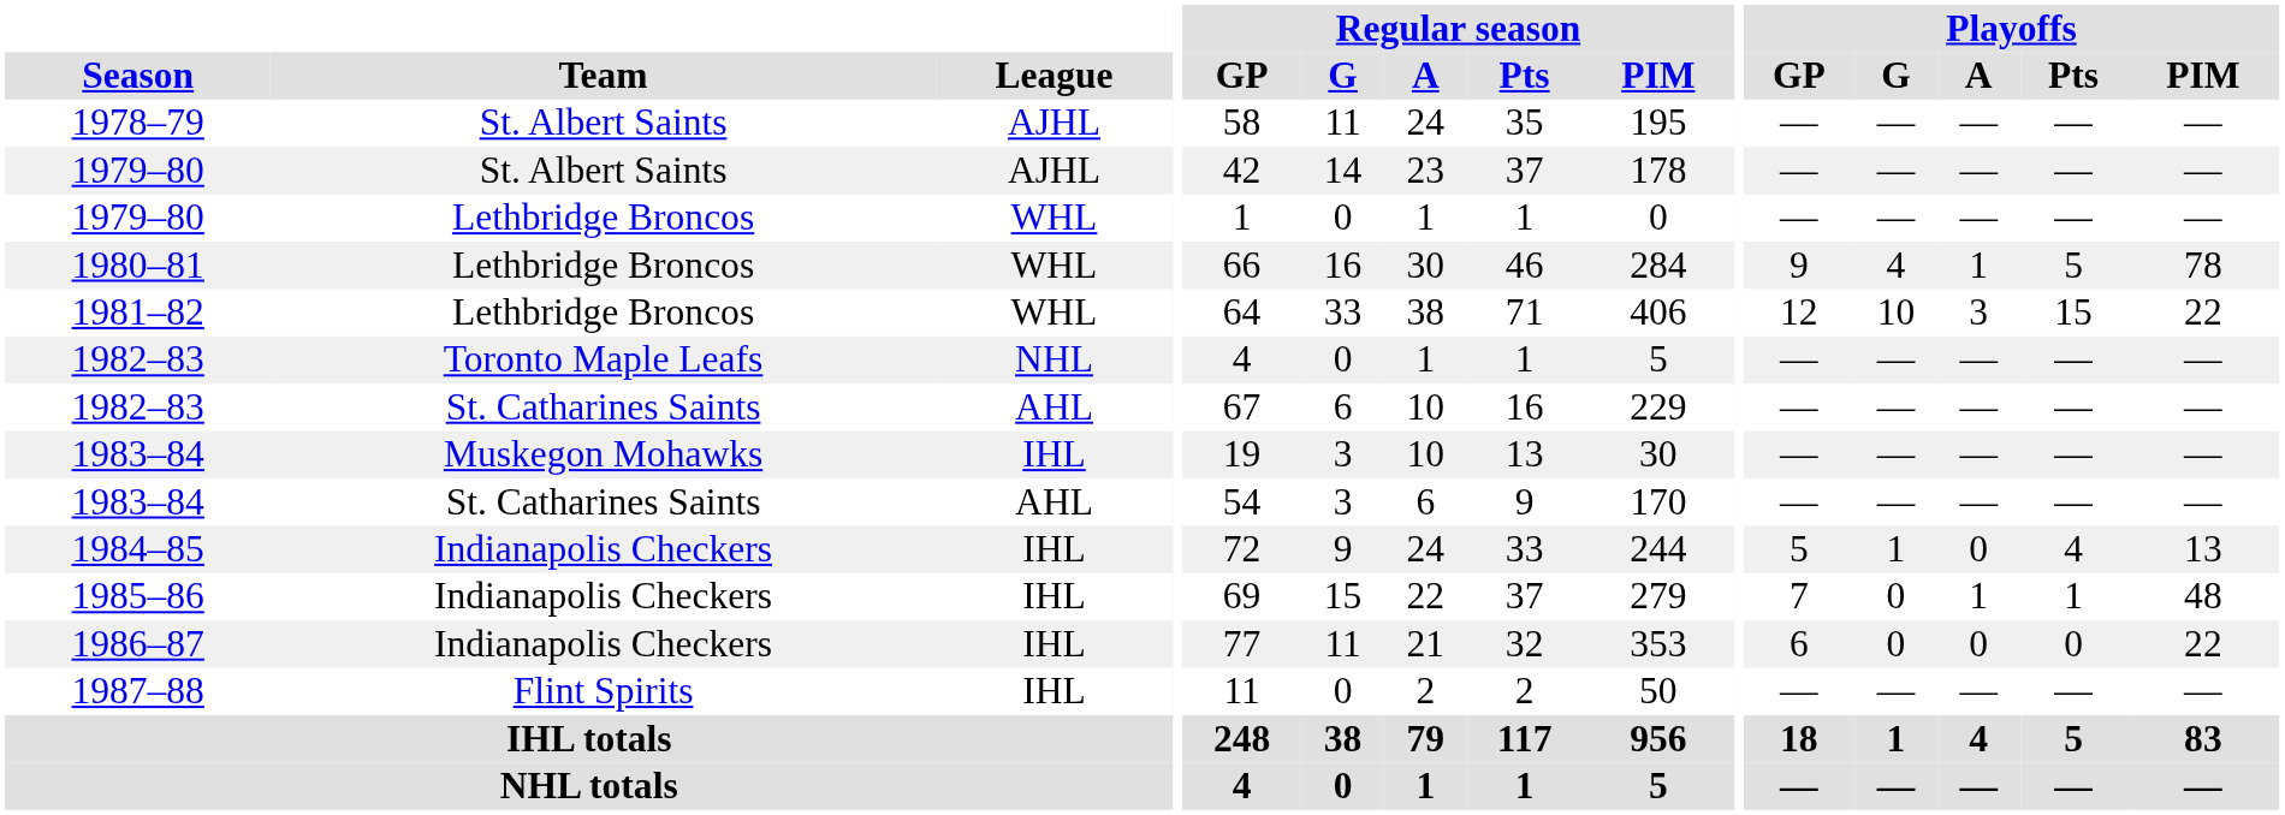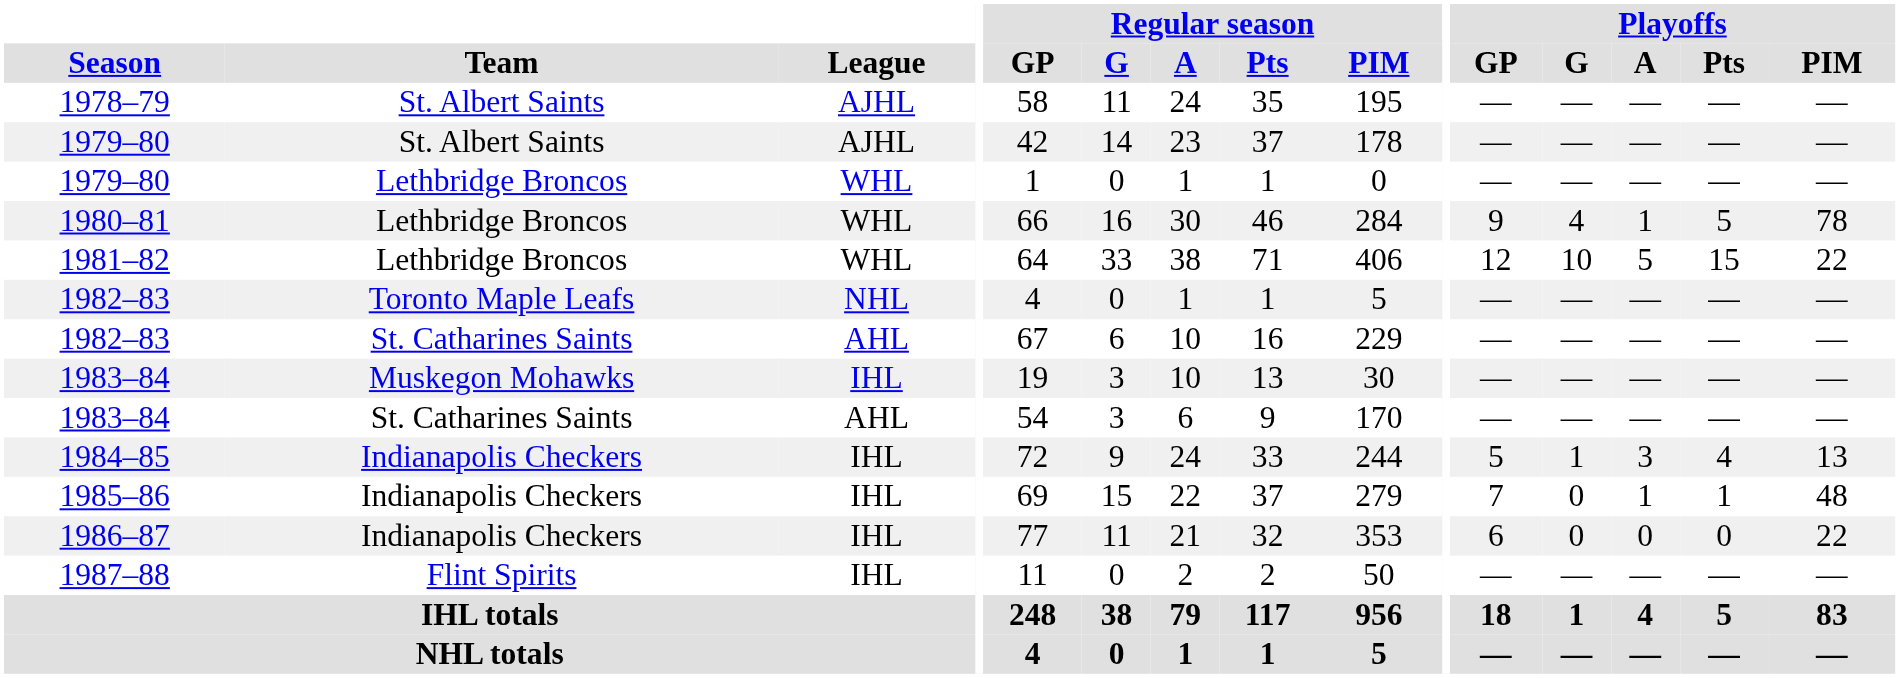1981–82 | Playoffs / A: 3 -> 5
1984–85 | Playoffs / A: 0 -> 3
